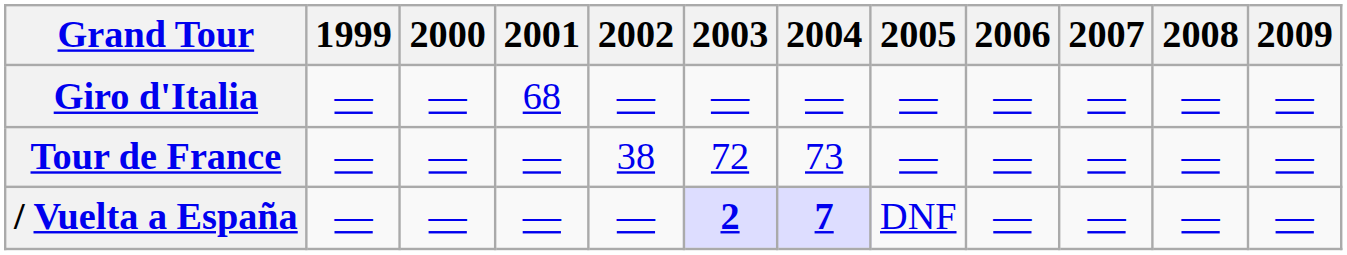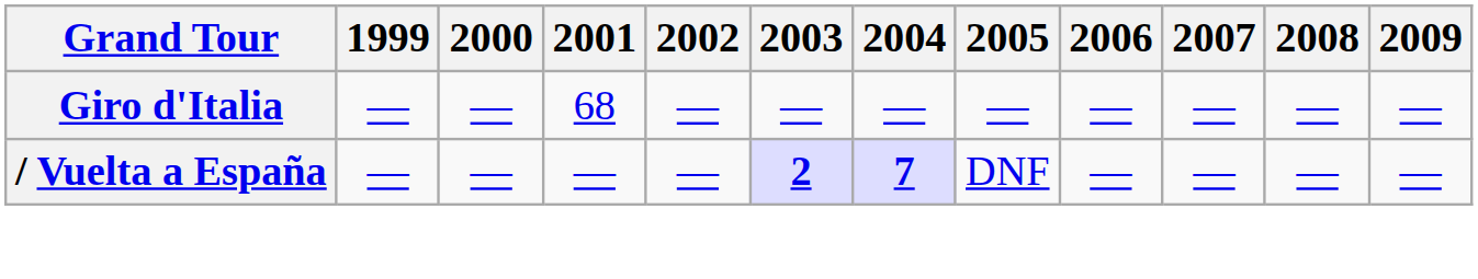- row: Tour de France | — | — | — | 38 | 72 | 73 | — | — | — | — | —
